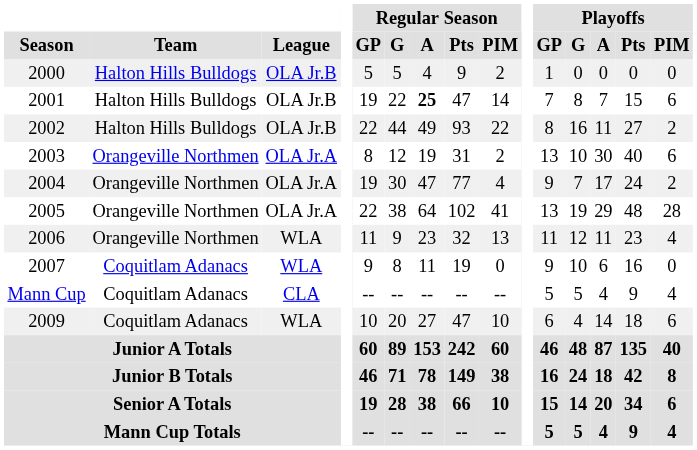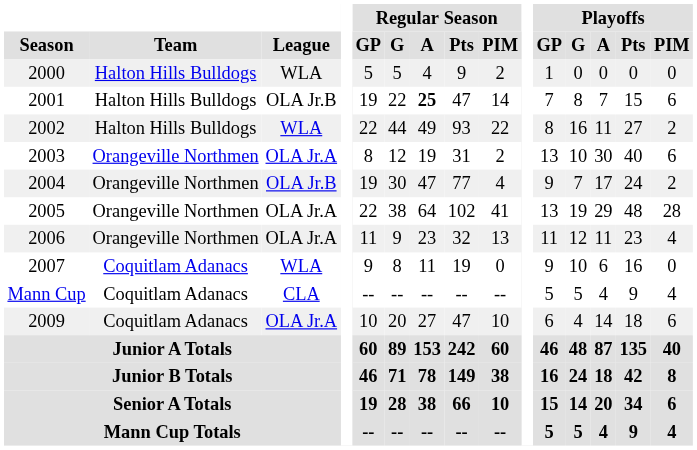2000 | League: OLA Jr.B -> WLA
2002 | League: OLA Jr.B -> WLA
2004 | League: OLA Jr.A -> OLA Jr.B
2006 | League: WLA -> OLA Jr.A
2009 | League: WLA -> OLA Jr.A
